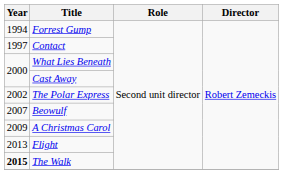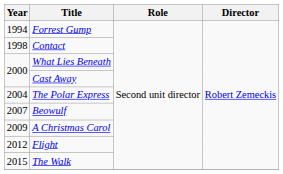Contact | Year: 1997 -> 1998
The Polar Express | Year: 2002 -> 2004
Flight | Year: 2013 -> 2012
The Walk | Year: bold -> normal
